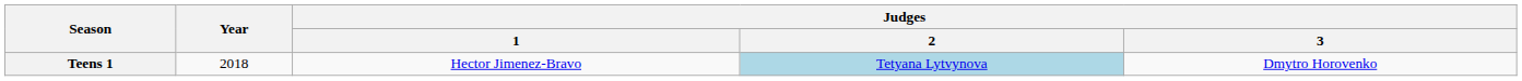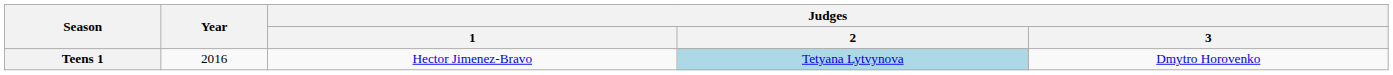Teens 1 | Year: 2018 -> 2016
